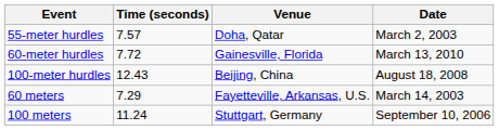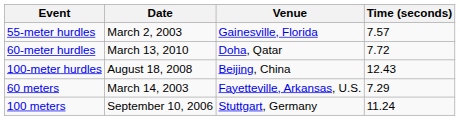columns swapped: Time (seconds) <-> Date
55-meter hurdles | Venue: Doha, Qatar -> Gainesville, Florida
60-meter hurdles | Venue: Gainesville, Florida -> Doha, Qatar
